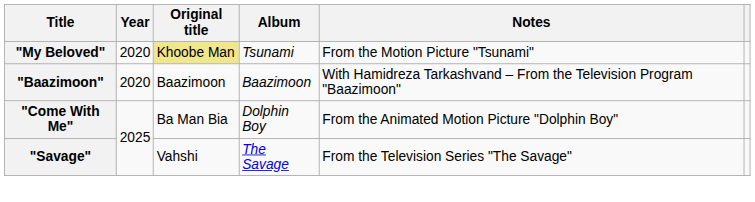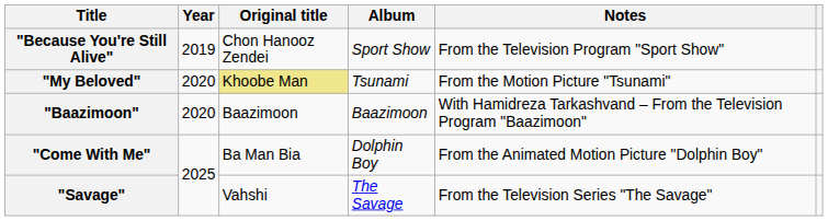+ row: "Because You're Still Alive" | 2019 | Chon Hanooz Zendei | Sport Show | From the Television Program "Sport Show"
